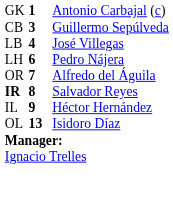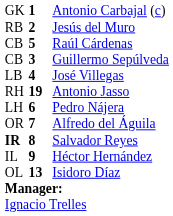+ row: RB | 2 | Jesús del Muro
+ row: CB | 5 | Raúl Cárdenas
+ row: RH | 19 | Antonio Jasso
